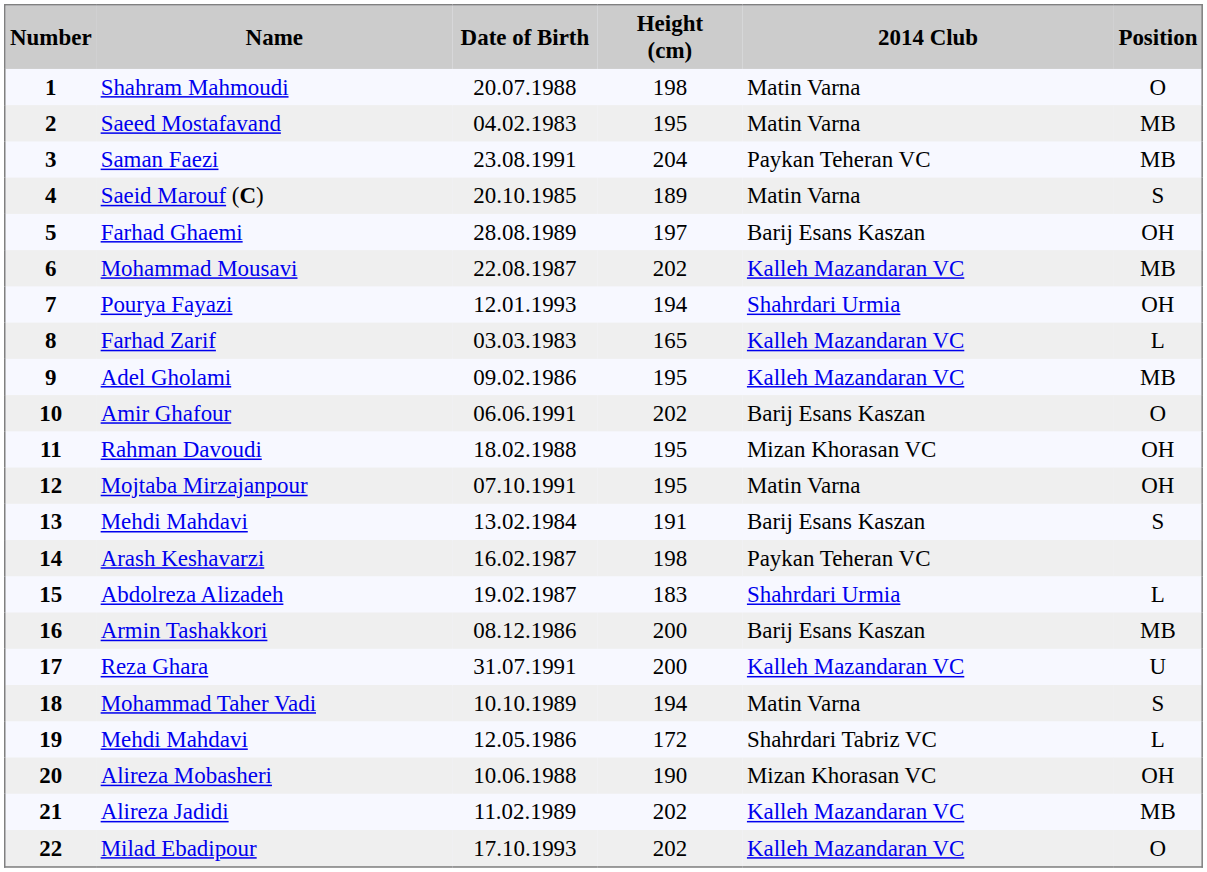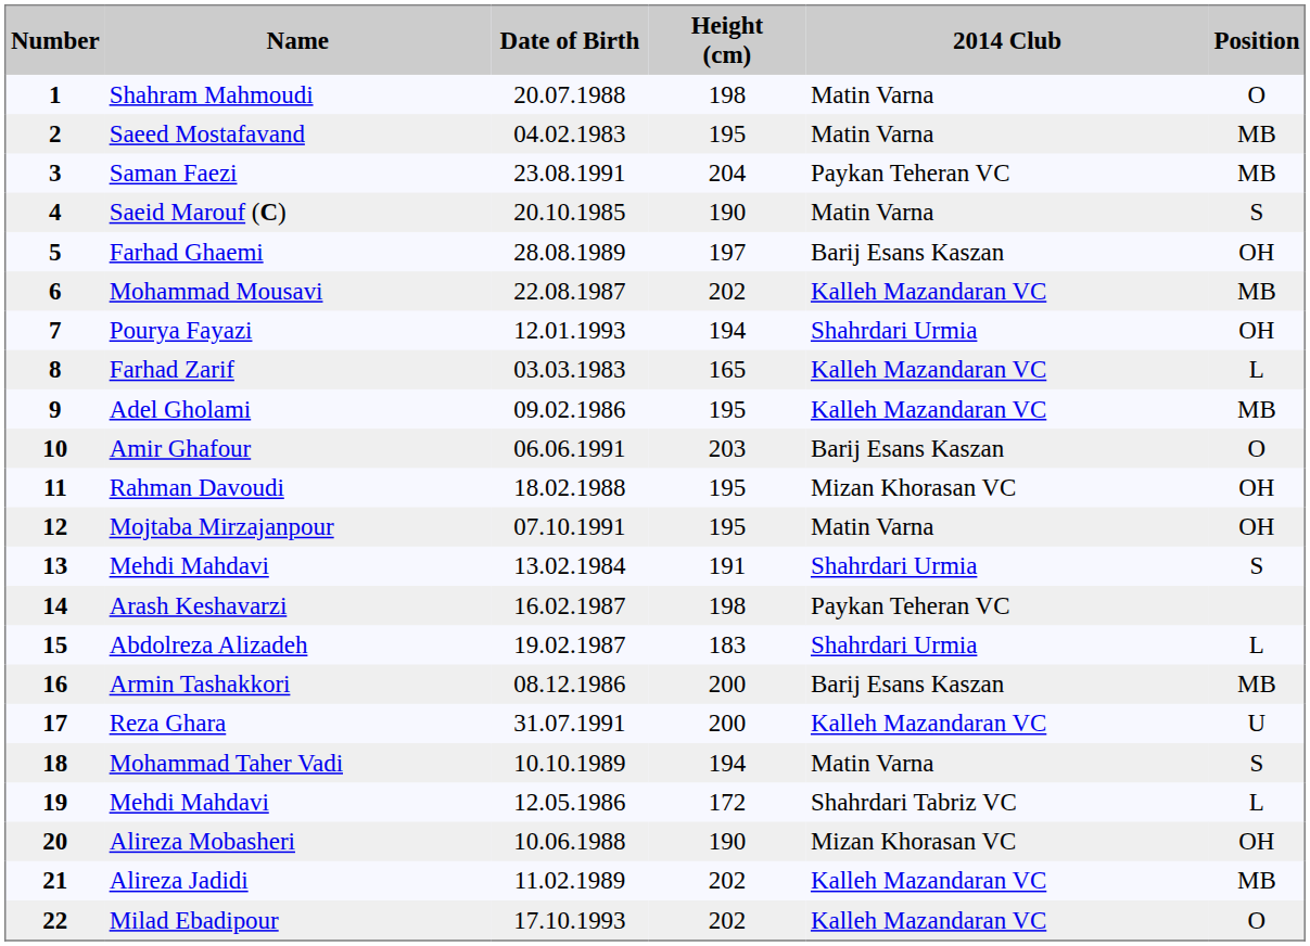Saeid Marouf (C) | Height (cm): 189 -> 190
Amir Ghafour | Height (cm): 202 -> 203
13 / Mehdi Mahdavi | 2014 Club: Barij Esans Kaszan -> Shahrdari Urmia
